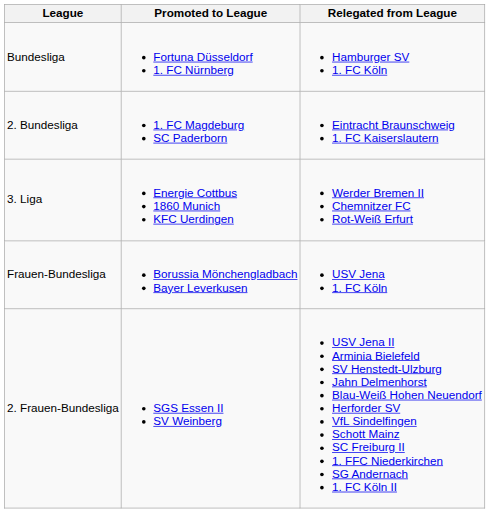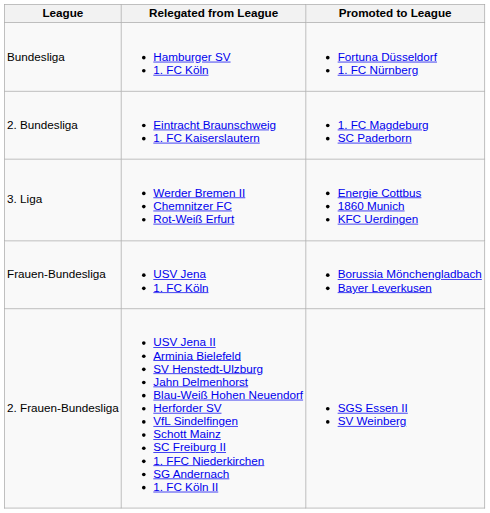columns swapped: Promoted to League <-> Relegated from League
